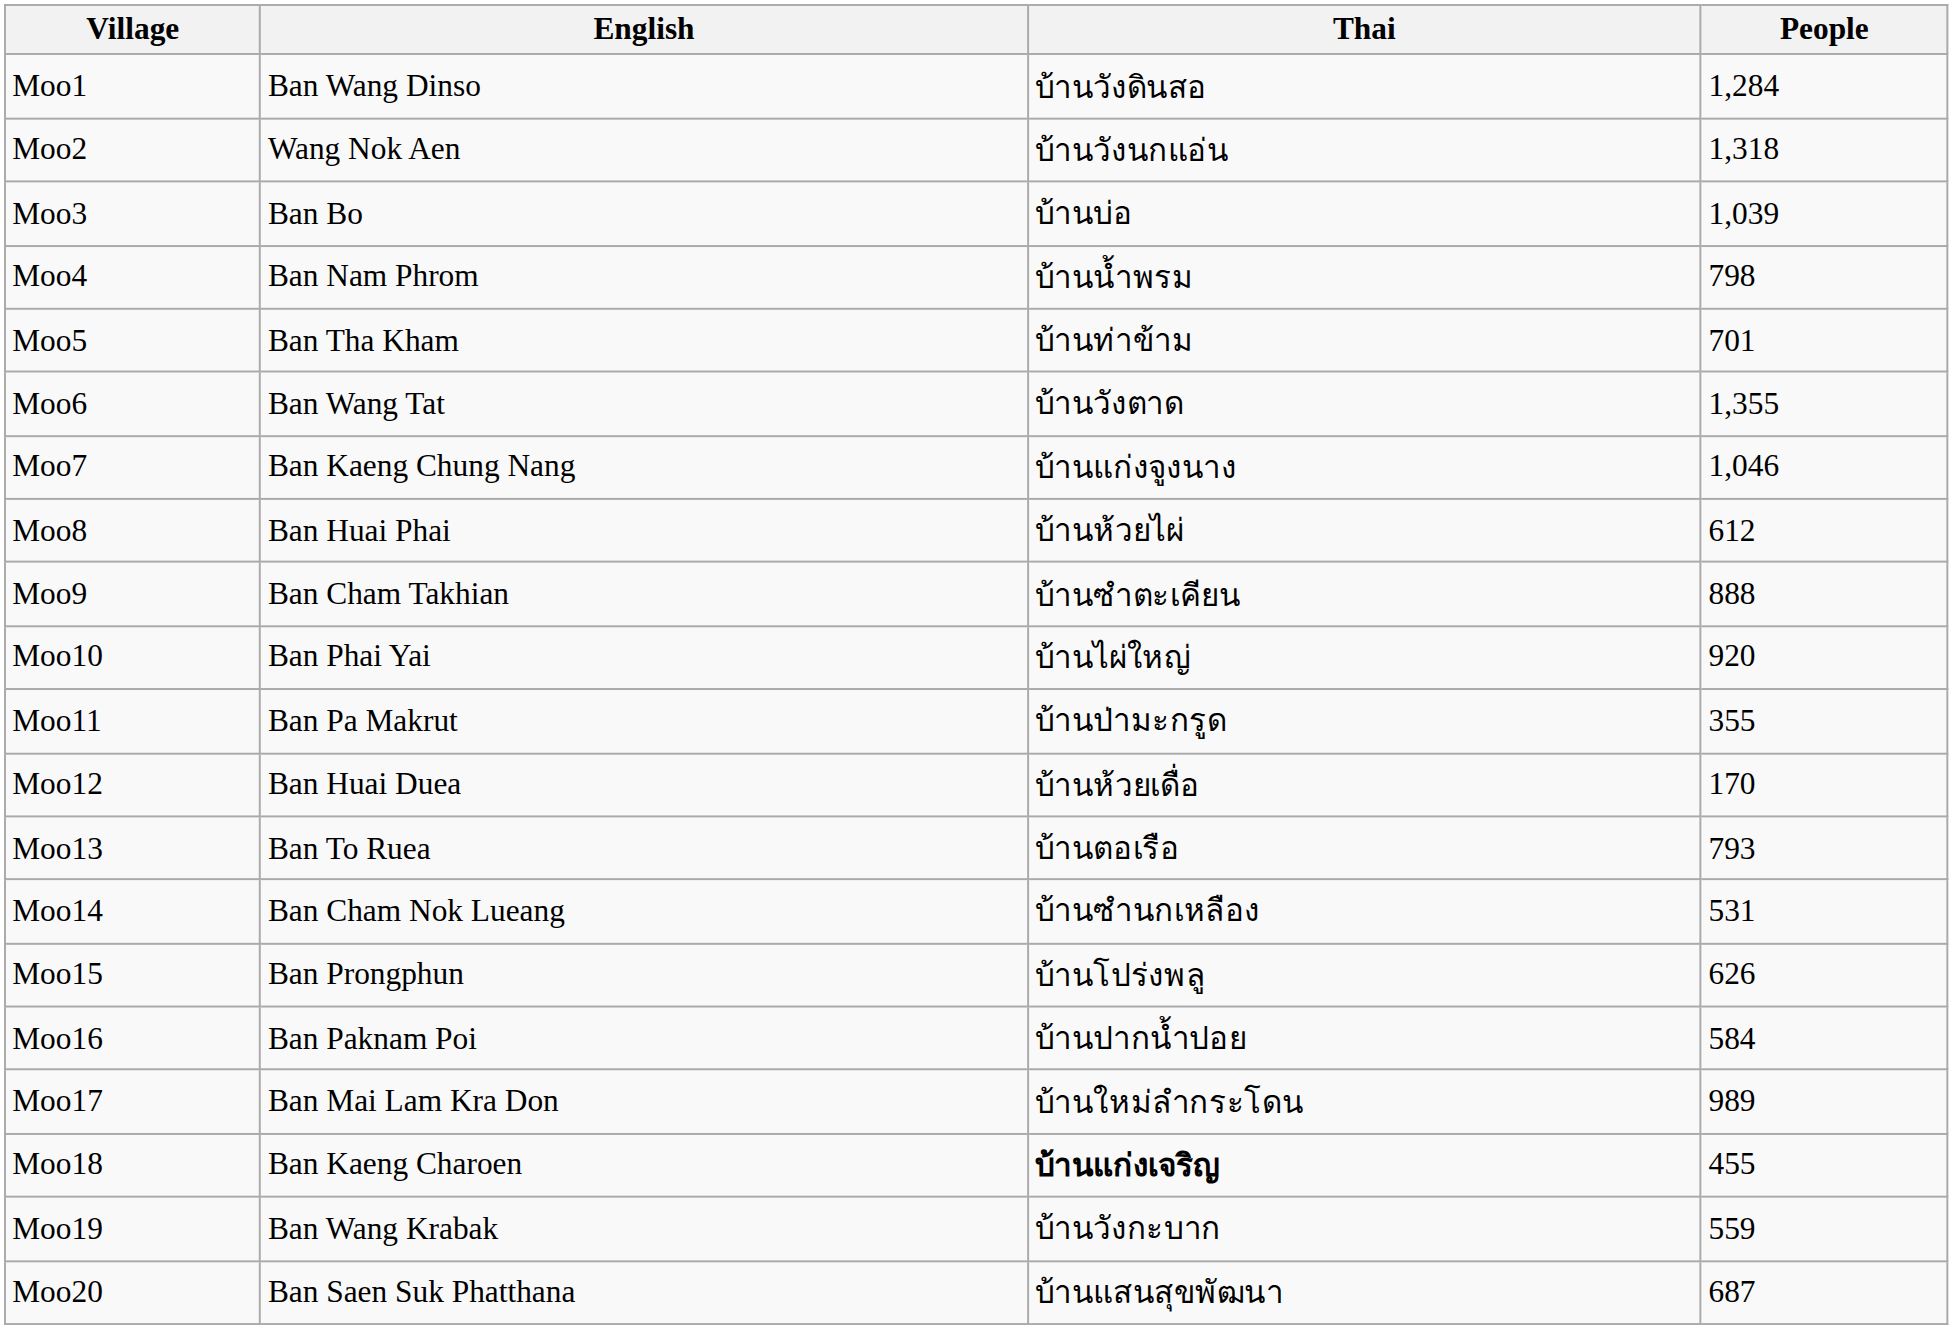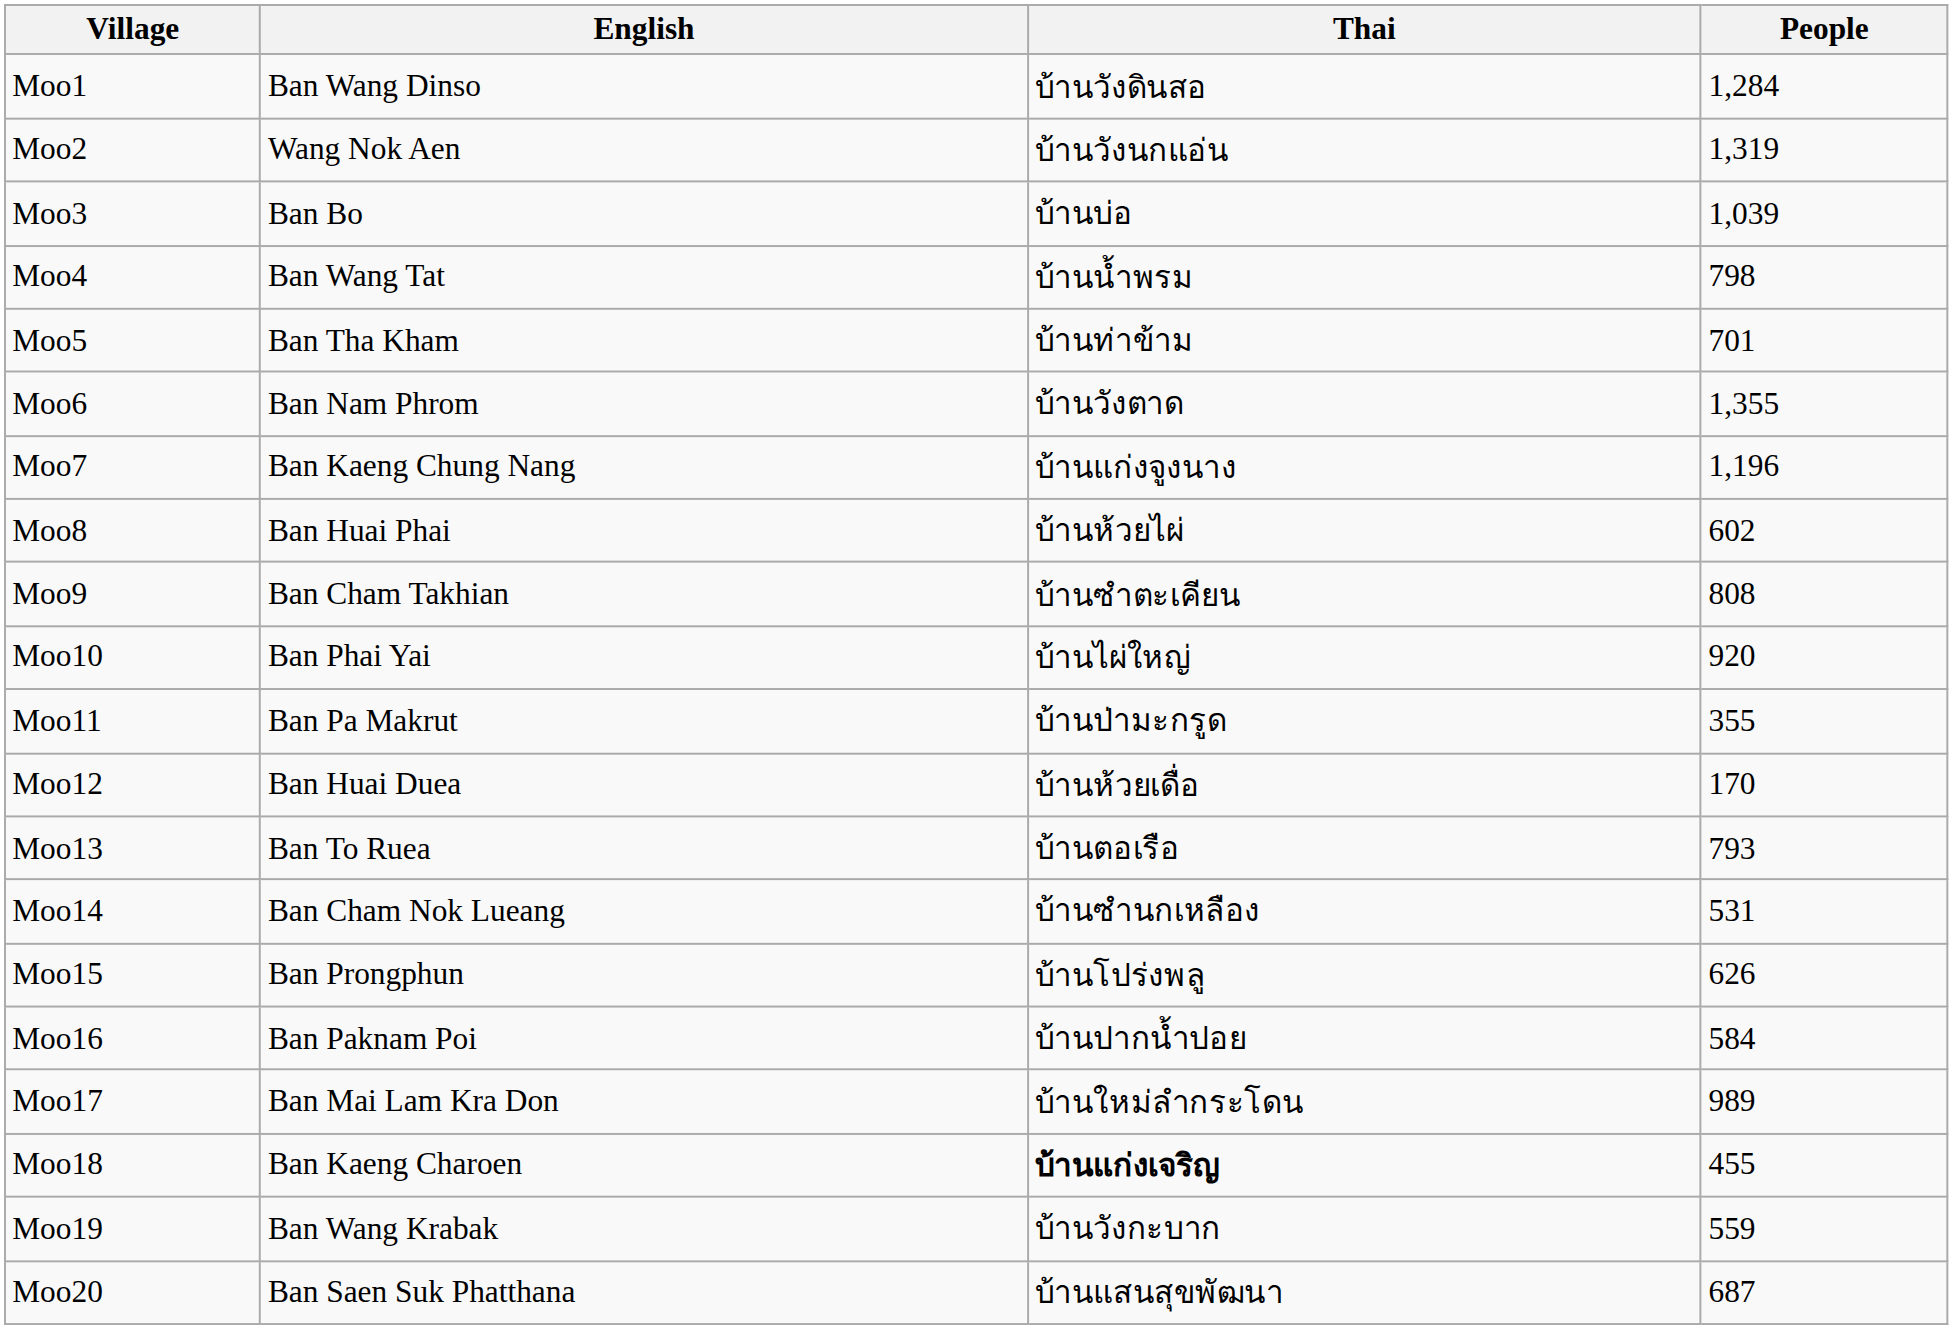Moo2 | People: 1,318 -> 1,319
Moo4 | English: Ban Nam Phrom -> Ban Wang Tat
Moo6 | English: Ban Wang Tat -> Ban Nam Phrom
Moo7 | People: 1,046 -> 1,196
Moo8 | People: 612 -> 602
Moo9 | People: 888 -> 808
